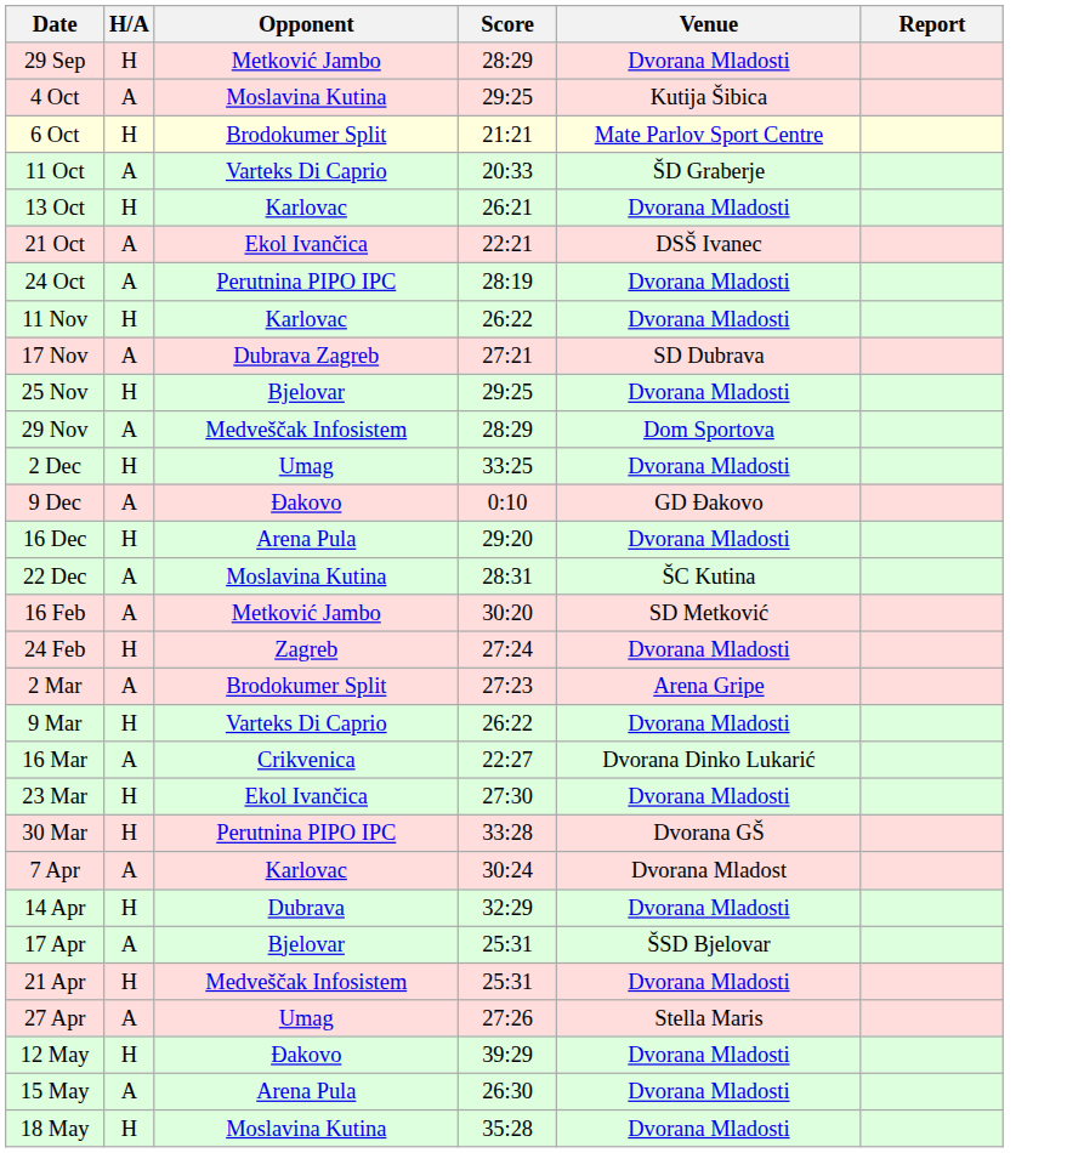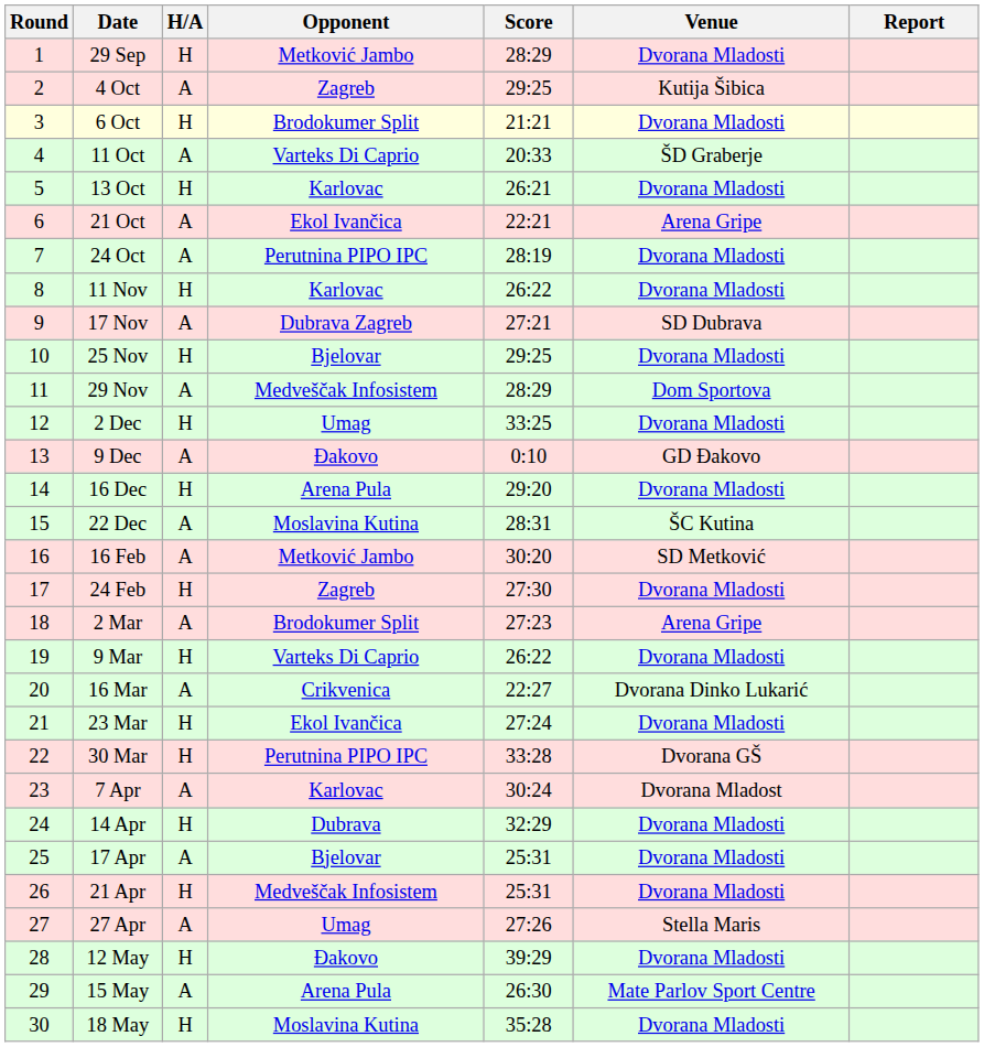+ column: Round | 1 | 2 | 3 | 4 | 5 | 6 | 7 | 8 | 9 | 10 | 11 | 12 | 13 | 14 | 15 | 16 | 17 | 18 | 19 | 20 | 21 | 22 | 23 | 24 | 25 | 26 | 27 | 28 | 29 | 30
4 Oct | Opponent: Moslavina Kutina -> Zagreb
6 Oct | Venue: Mate Parlov Sport Centre -> Dvorana Mladosti
21 Oct | Venue: DSŠ Ivanec -> Arena Gripe
24 Feb | Score: 27:24 -> 27:30
23 Mar | Score: 27:30 -> 27:24
17 Apr | Venue: ŠSD Bjelovar -> Dvorana Mladosti
15 May | Venue: Dvorana Mladosti -> Mate Parlov Sport Centre
